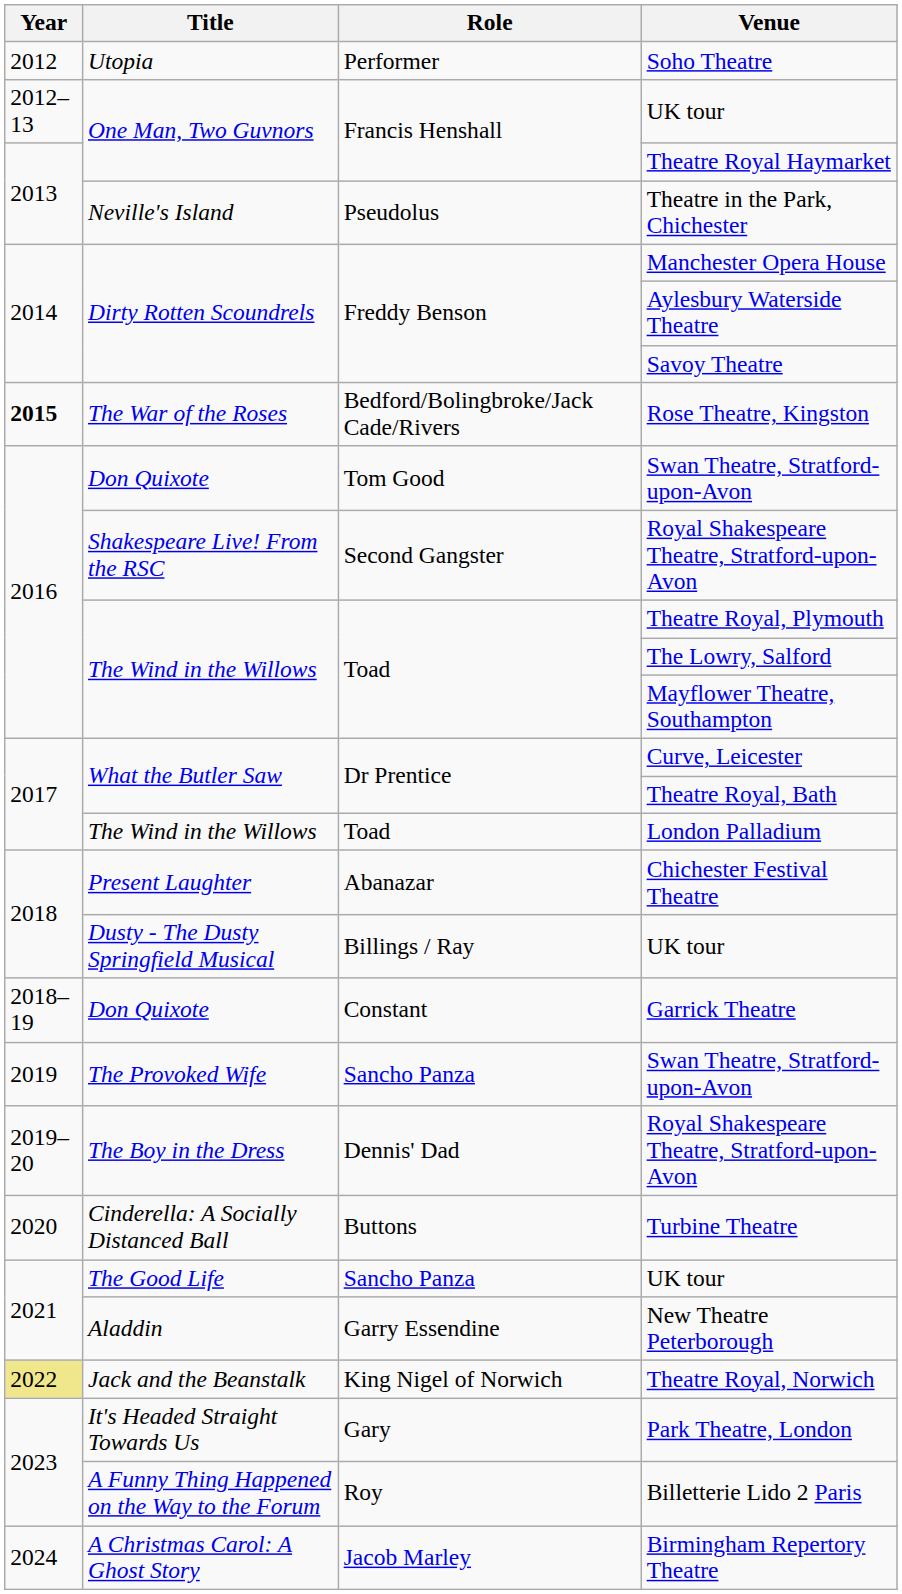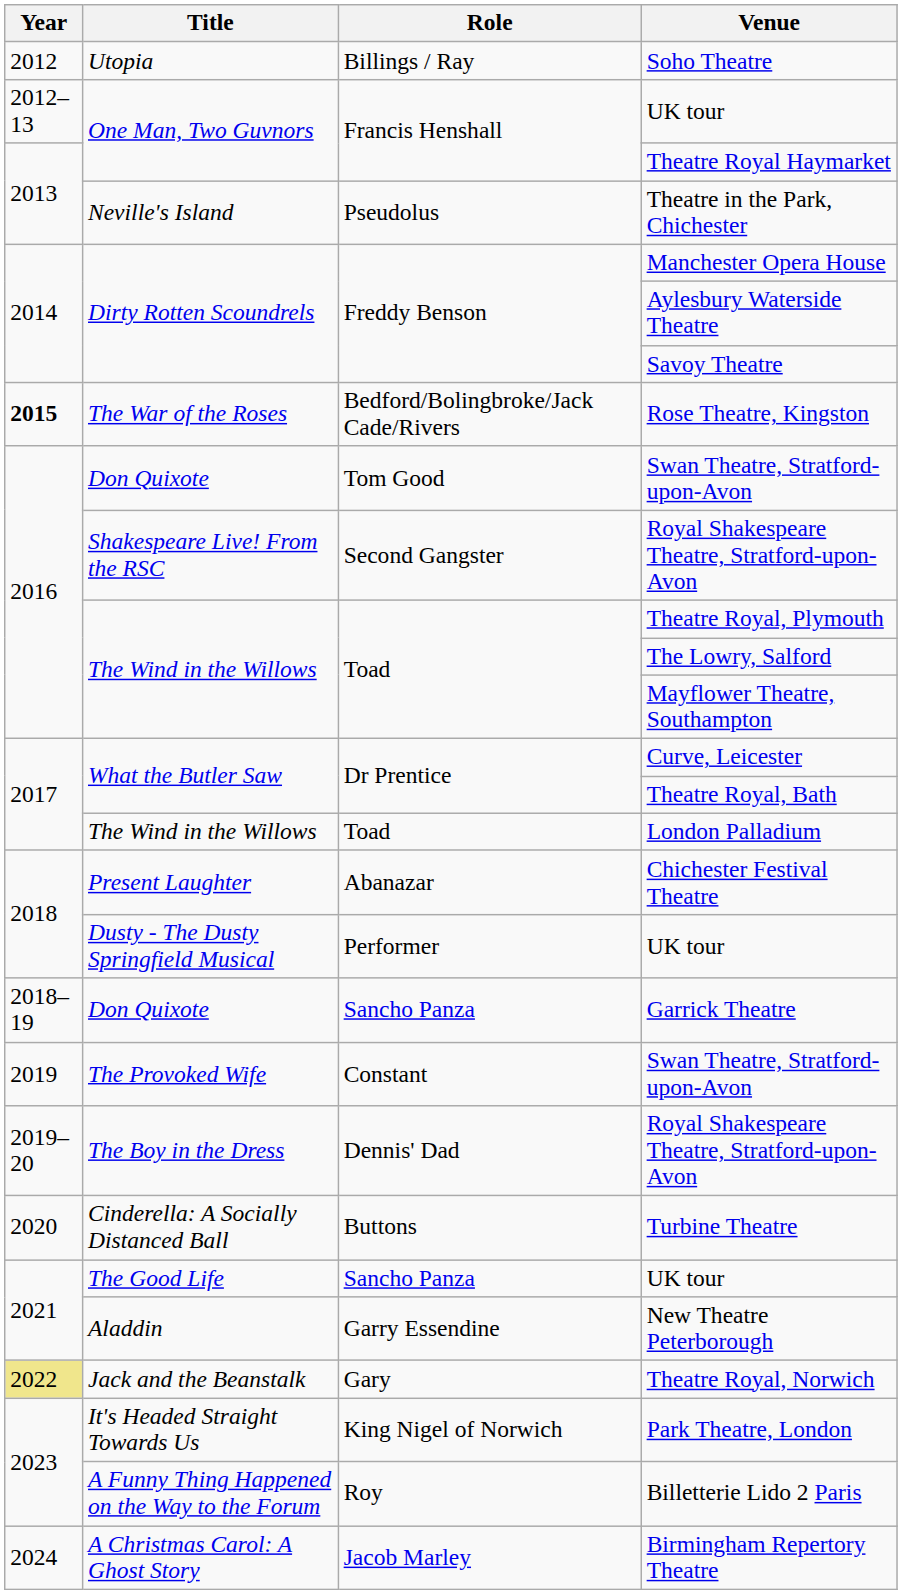Soho Theatre | Role: Performer -> Billings / Ray
Dusty - The Dusty Springfield Musical / UK tour | Role: Billings / Ray -> Performer
Garrick Theatre | Role: Constant -> Sancho Panza
The Provoked Wife / Swan Theatre, Stratford-upon-Avon | Role: Sancho Panza -> Constant
Theatre Royal, Norwich | Role: King Nigel of Norwich -> Gary
Park Theatre, London | Role: Gary -> King Nigel of Norwich
